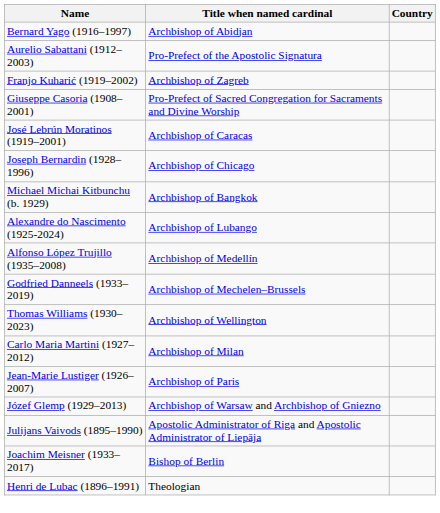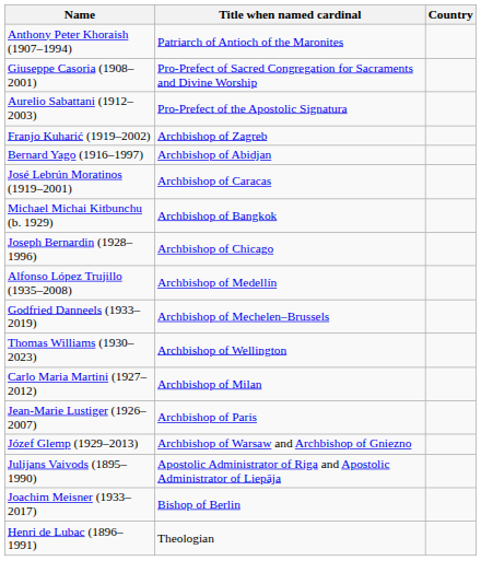+ row: Anthony Peter Khoraish (1907–1994) | Patriarch of Antioch of the Maronites
rows swapped: Bernard Yago (1916–1997) <-> Giuseppe Casoria (1908–2001)
rows swapped: Joseph Bernardin (1928–1996) <-> Michael Michai Kitbunchu (b. 1929)
- row: Alexandre do Nascimento (1925-2024) | Archbishop of Lubango
